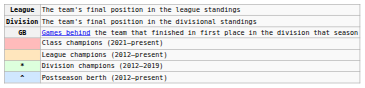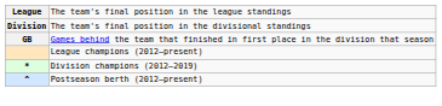- row: Class champions (2021–present)
